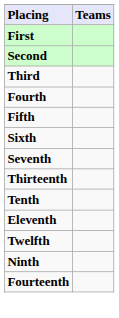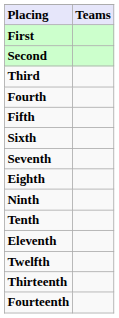+ row: Eighth
rows swapped: Ninth <-> Thirteenth
